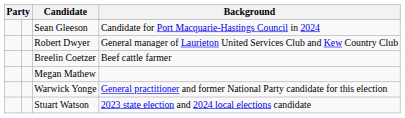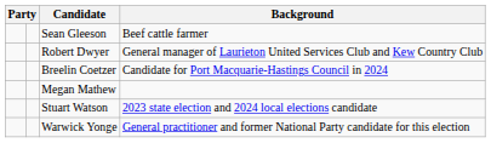Sean Gleeson | Background: Candidate for Port Macquarie-Hastings Council in 2024 -> Beef cattle farmer
Breelin Coetzer | Background: Beef cattle farmer -> Candidate for Port Macquarie-Hastings Council in 2024
rows swapped: Stuart Watson <-> Warwick Yonge
